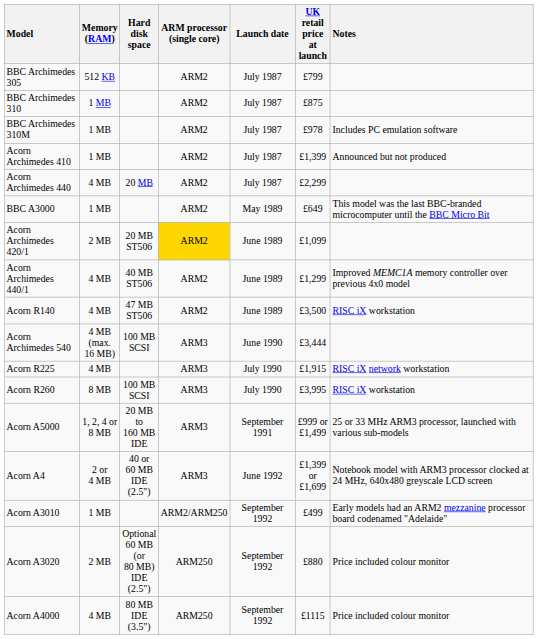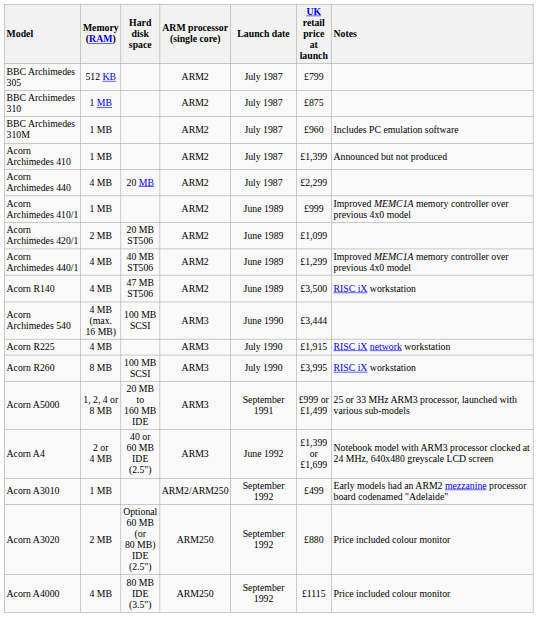BBC Archimedes 310M | UK retail price at launch: £978 -> £960
- row: BBC A3000 | 1 MB | ARM2 | May 1989 | £649 | This model was the last BBC-branded microcomputer until the BBC Micro Bit
+ row: Acorn Archimedes 410/1 | 1 MB | ARM2 | June 1989 | £999 | Improved MEMC1A memory controller over previous 4x0 model
Acorn Archimedes 420/1 | ARM processor (single core): gold background -> no background
